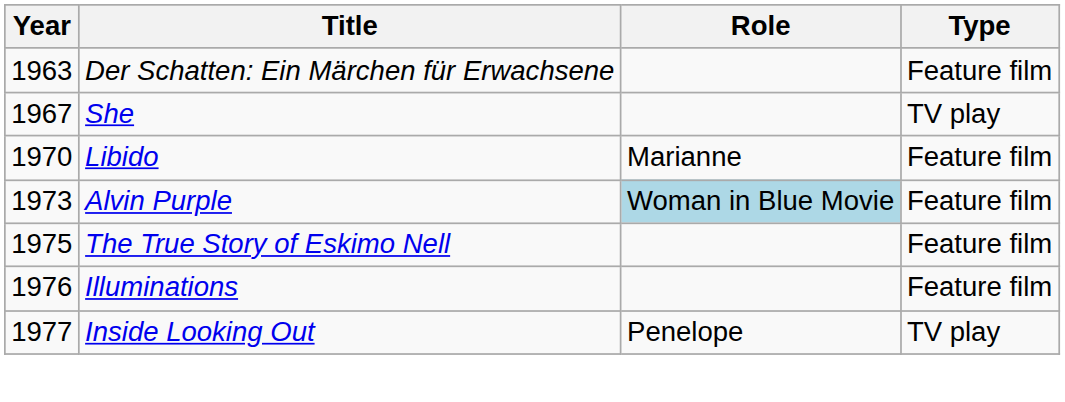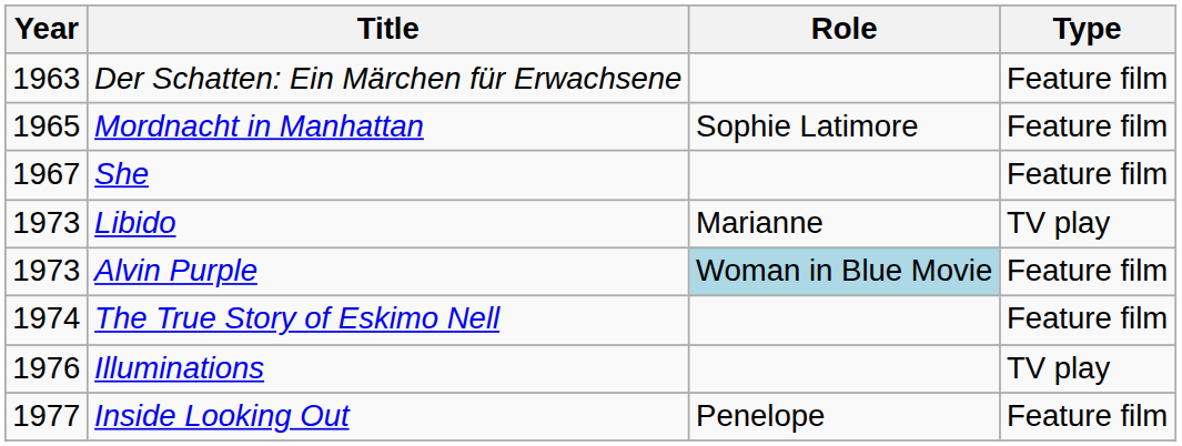+ row: 1965 | Mordnacht in Manhattan | Sophie Latimore | Feature film
She | Type: TV play -> Feature film
Libido | Year: 1970 -> 1973
Libido | Type: Feature film -> TV play
The True Story of Eskimo Nell | Year: 1975 -> 1974
Illuminations | Type: Feature film -> TV play
Inside Looking Out | Type: TV play -> Feature film
